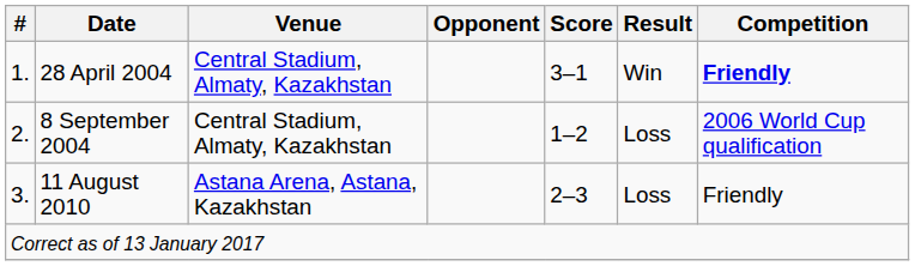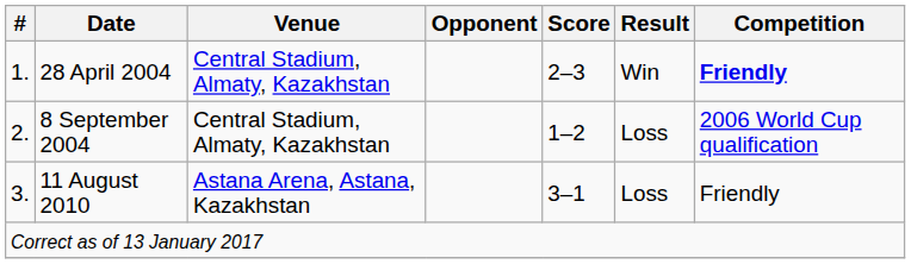28 April 2004 | Score: 3–1 -> 2–3
11 August 2010 | Score: 2–3 -> 3–1
